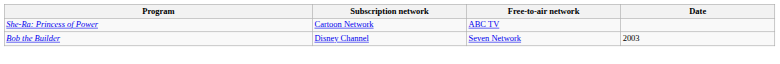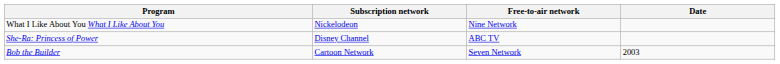+ row: What I Like About You What I Like About You | Nickelodeon | Nine Network
She-Ra: Princess of Power | Subscription network: Cartoon Network -> Disney Channel
Bob the Builder | Subscription network: Disney Channel -> Cartoon Network
